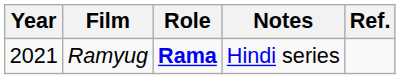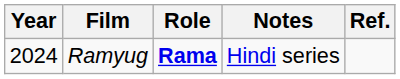Ramyug | Year: 2021 -> 2024
